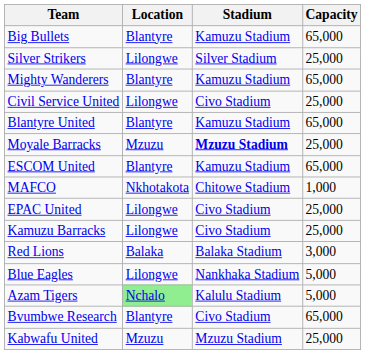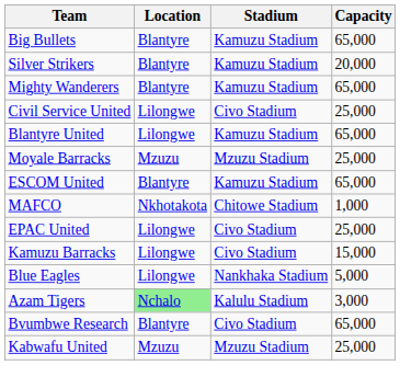Silver Strikers | Location: Lilongwe -> Blantyre
Silver Strikers | Stadium: Silver Stadium -> Kamuzu Stadium
Silver Strikers | Capacity: 25,000 -> 20,000
Blantyre United | Location: Blantyre -> Lilongwe
Moyale Barracks | Stadium: bold -> normal
Kamuzu Barracks | Capacity: 25,000 -> 15,000
- row: Red Lions | Balaka | Balaka Stadium | 3,000
Azam Tigers | Capacity: 5,000 -> 3,000
